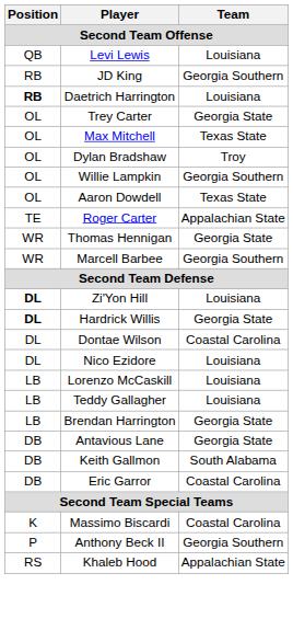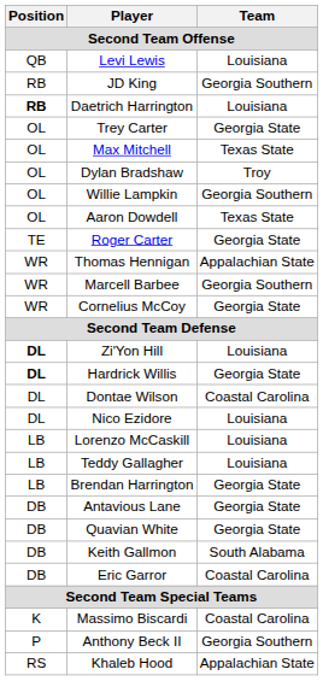Roger Carter | Team: Appalachian State -> Georgia State
Thomas Hennigan | Team: Georgia State -> Appalachian State
+ row: WR | Cornelius McCoy | Georgia State
+ row: DB | Quavian White | Georgia State
